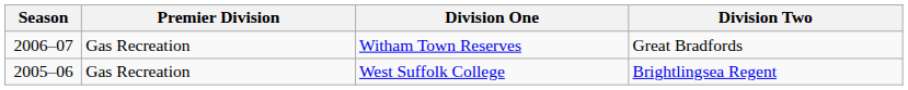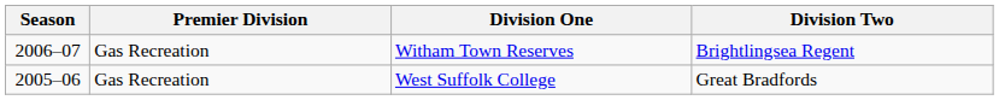Witham Town Reserves | Division Two: Great Bradfords -> Brightlingsea Regent
West Suffolk College | Division Two: Brightlingsea Regent -> Great Bradfords
